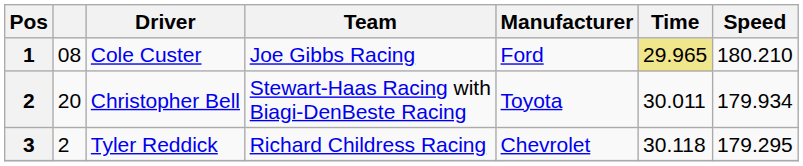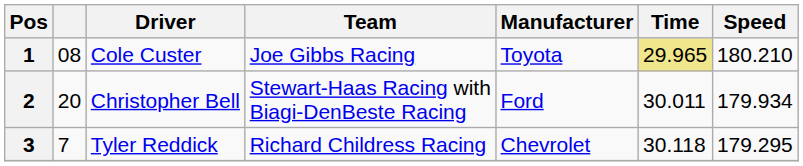Cole Custer | Manufacturer: Ford -> Toyota
Christopher Bell | Manufacturer: Toyota -> Ford
Tyler Reddick | column 2: 2 -> 7
